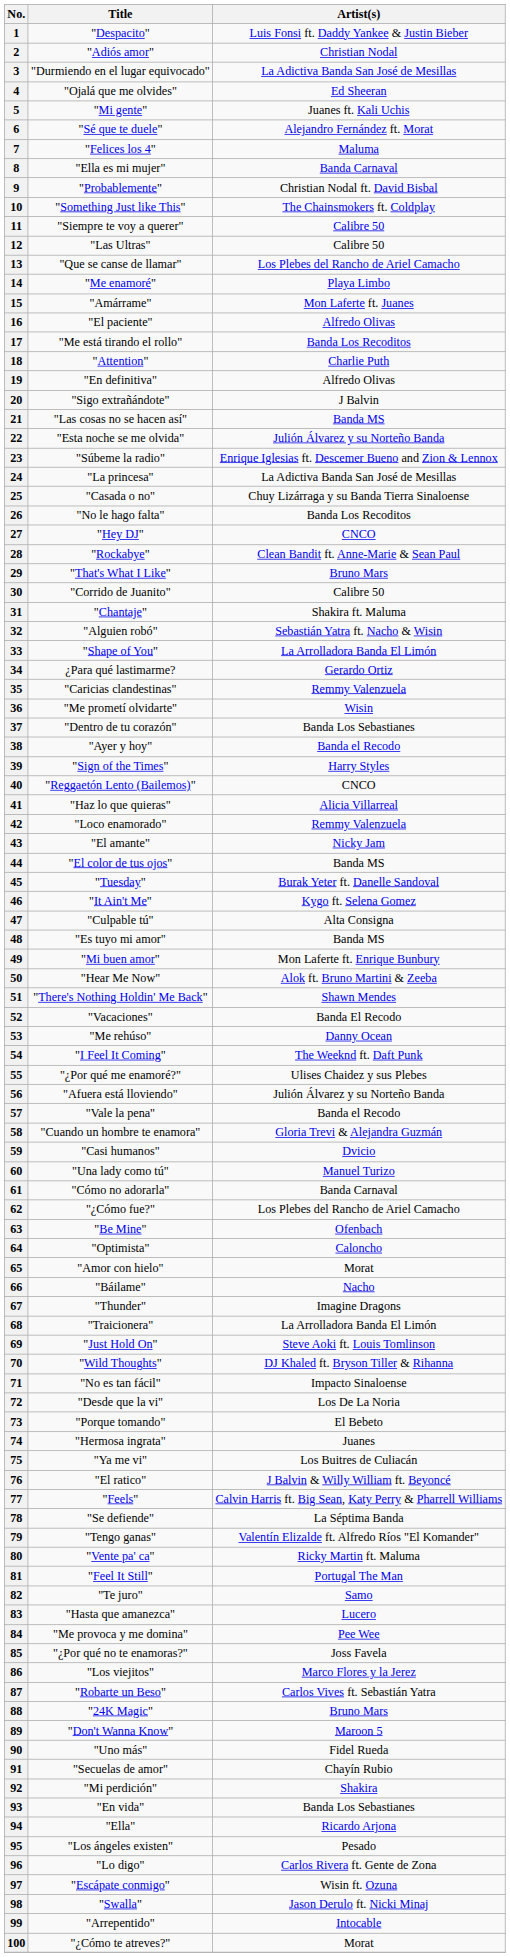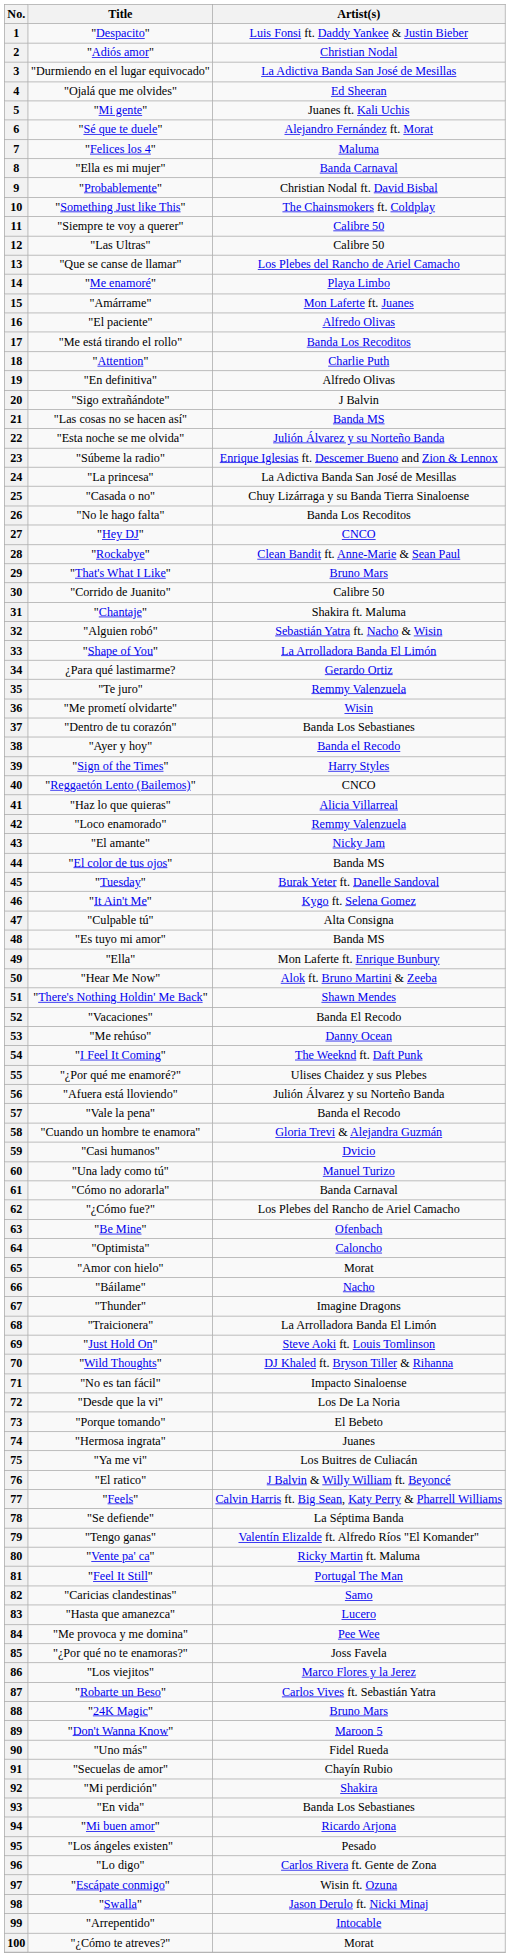35 | Title: "Caricias clandestinas" -> "Te juro"
49 | Title: "Mi buen amor" -> "Ella"
82 | Title: "Te juro" -> "Caricias clandestinas"
94 | Title: "Ella" -> "Mi buen amor"
